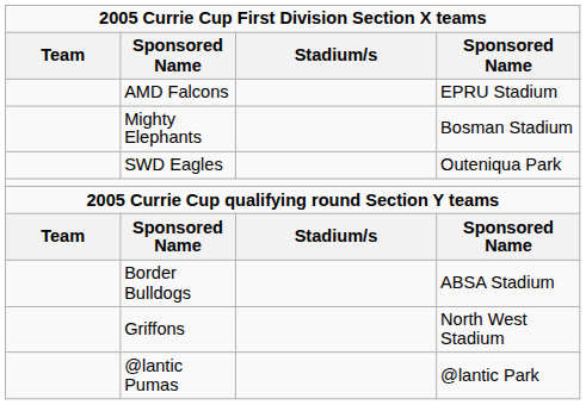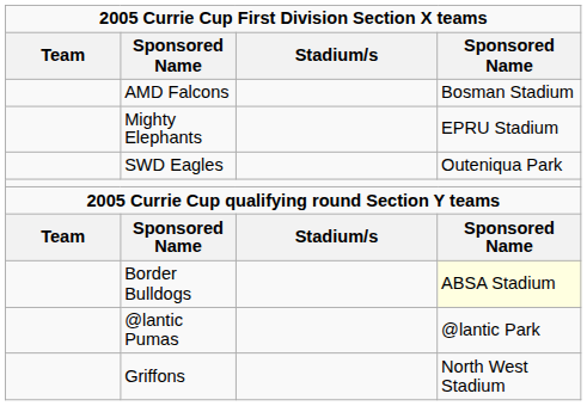AMD Falcons | column 4: EPRU Stadium -> Bosman Stadium
Mighty Elephants | column 4: Bosman Stadium -> EPRU Stadium
Border Bulldogs | column 4: no background -> lightyellow background
rows swapped: Griffons <-> @lantic Pumas
